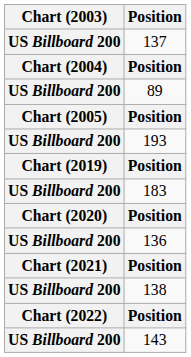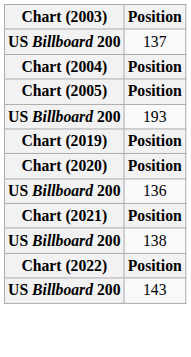- row: US Billboard 200 | 89
- row: US Billboard 200 | 183
